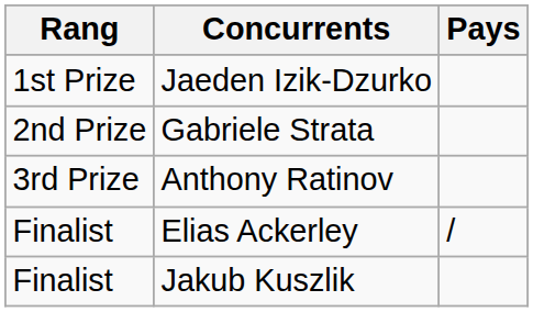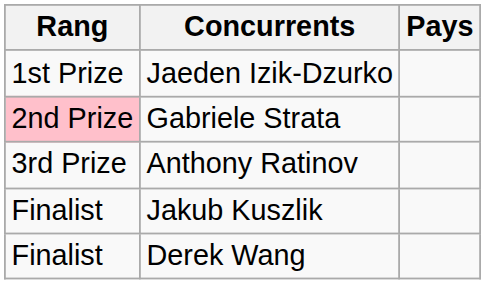Gabriele Strata | Rang: no background -> pink background
- row: Finalist | Elias Ackerley | /
+ row: Finalist | Derek Wang
